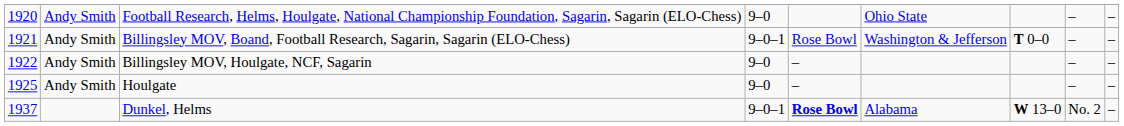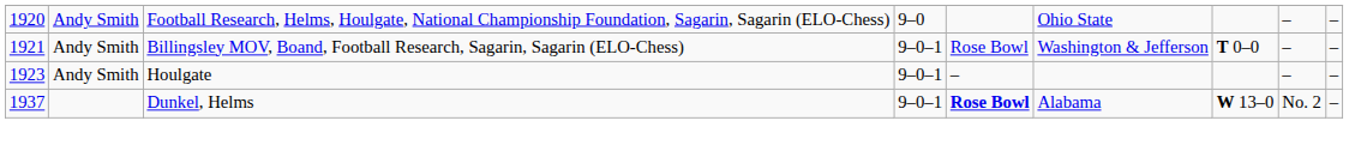- row: 1922 | Andy Smith | Billingsley MOV, Houlgate, NCF, Sagarin | 9–0 | – | – | –
Houlgate | column 1: 1925 -> 1923
Houlgate | column 4: 9–0 -> 9–0–1
